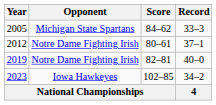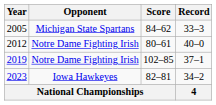2012 | Record: 37–1 -> 40–0
2019 | Score: 82–81 -> 102–85
2019 | Record: 40–0 -> 37–1
2023 | Score: 102–85 -> 82–81
